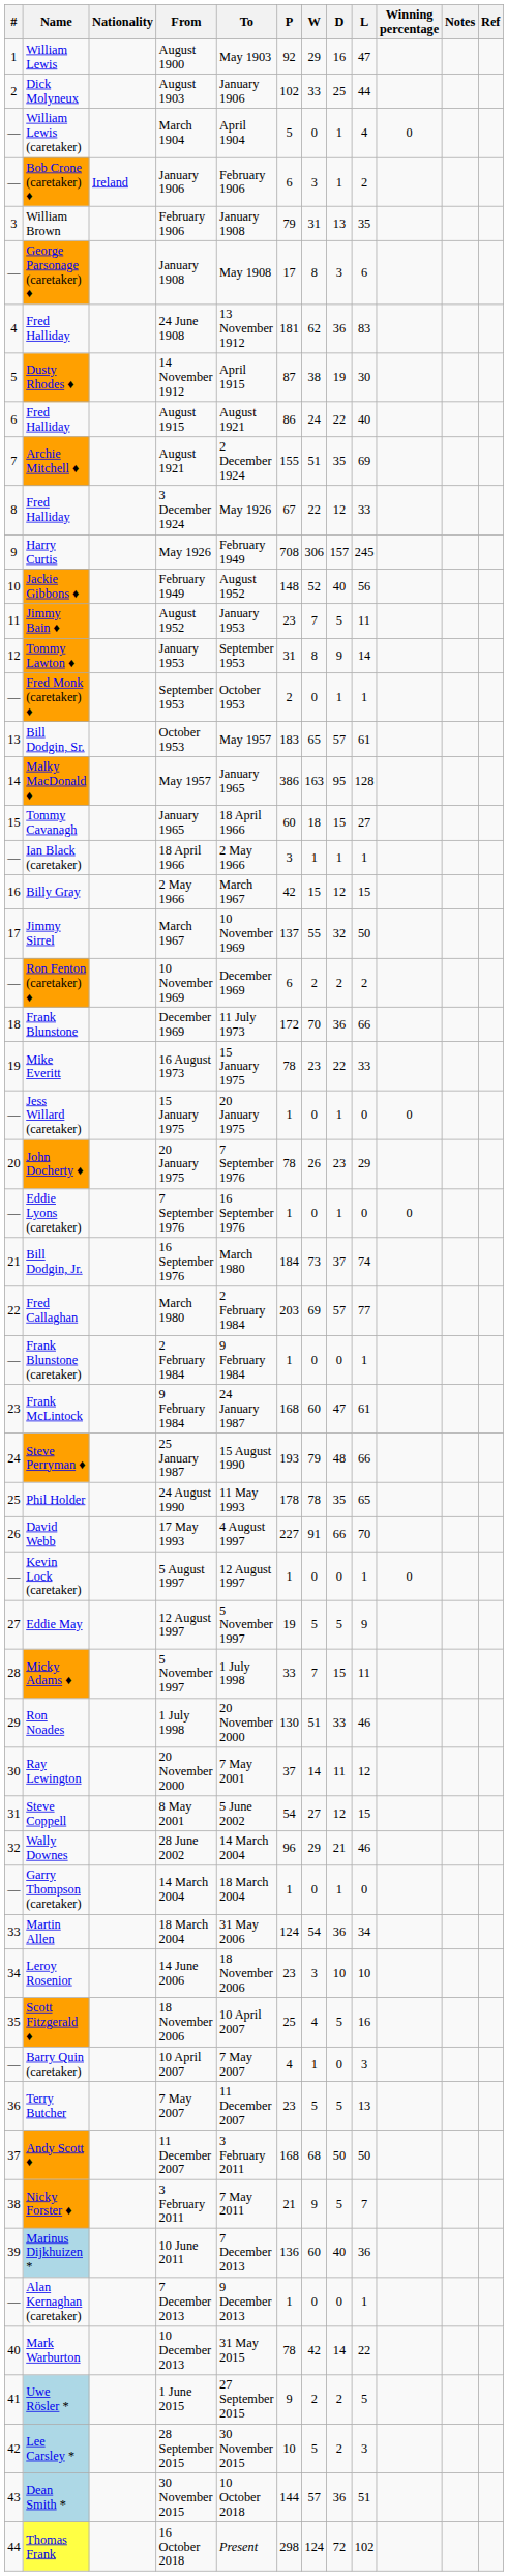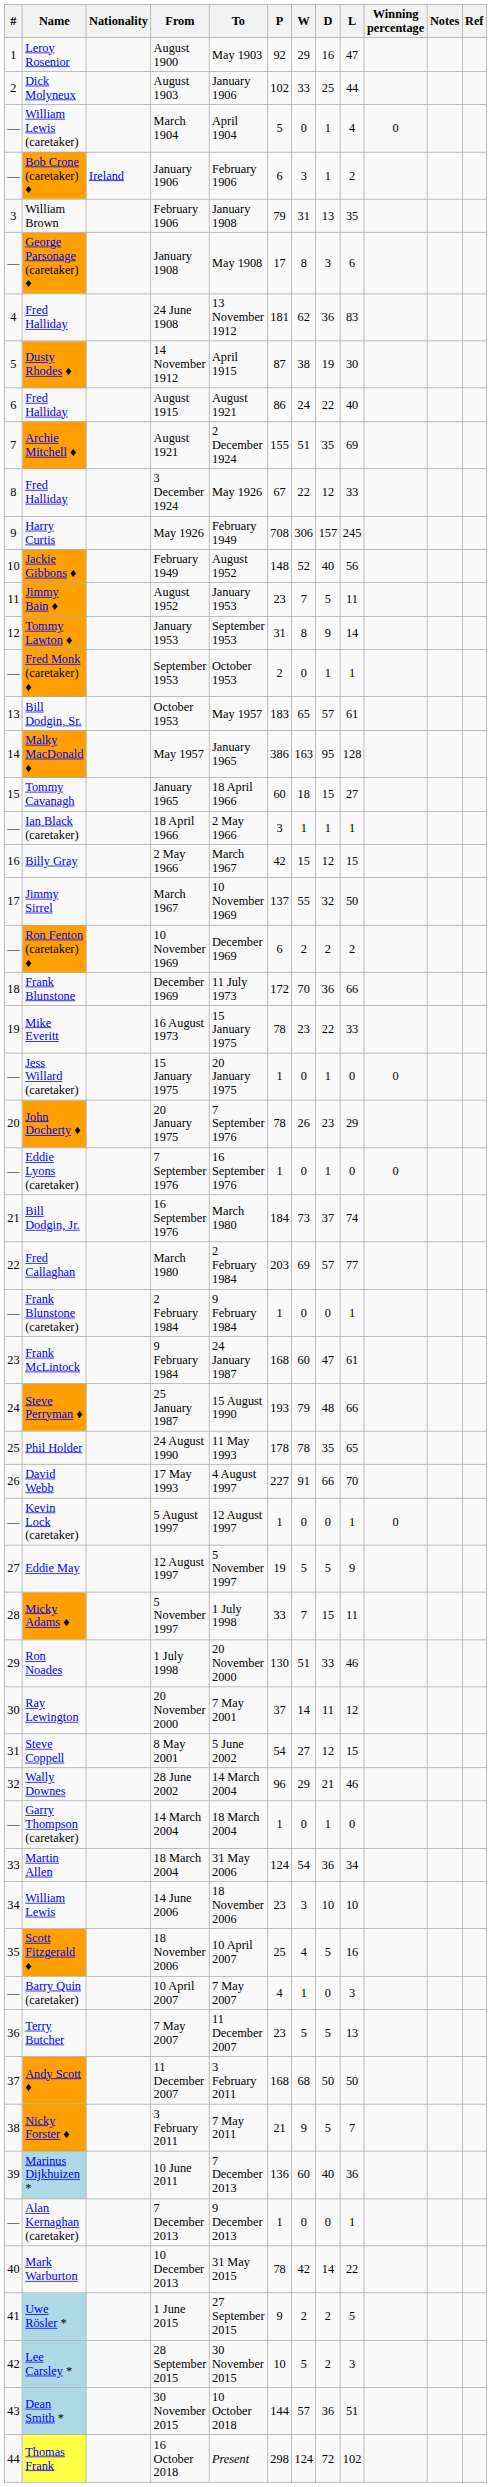August 1900 | Name: William Lewis -> Leroy Rosenior
14 June 2006 | Name: Leroy Rosenior -> William Lewis
